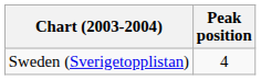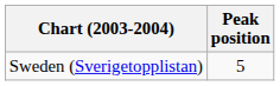Sweden (Sverigetopplistan) | Peak position: 4 -> 5
